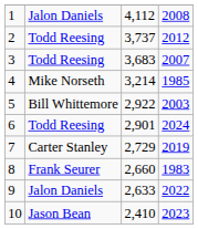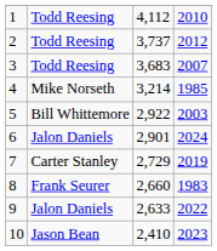1 | column 2: Jalon Daniels -> Todd Reesing
1 | column 4: 2008 -> 2010
6 | column 2: Todd Reesing -> Jalon Daniels
